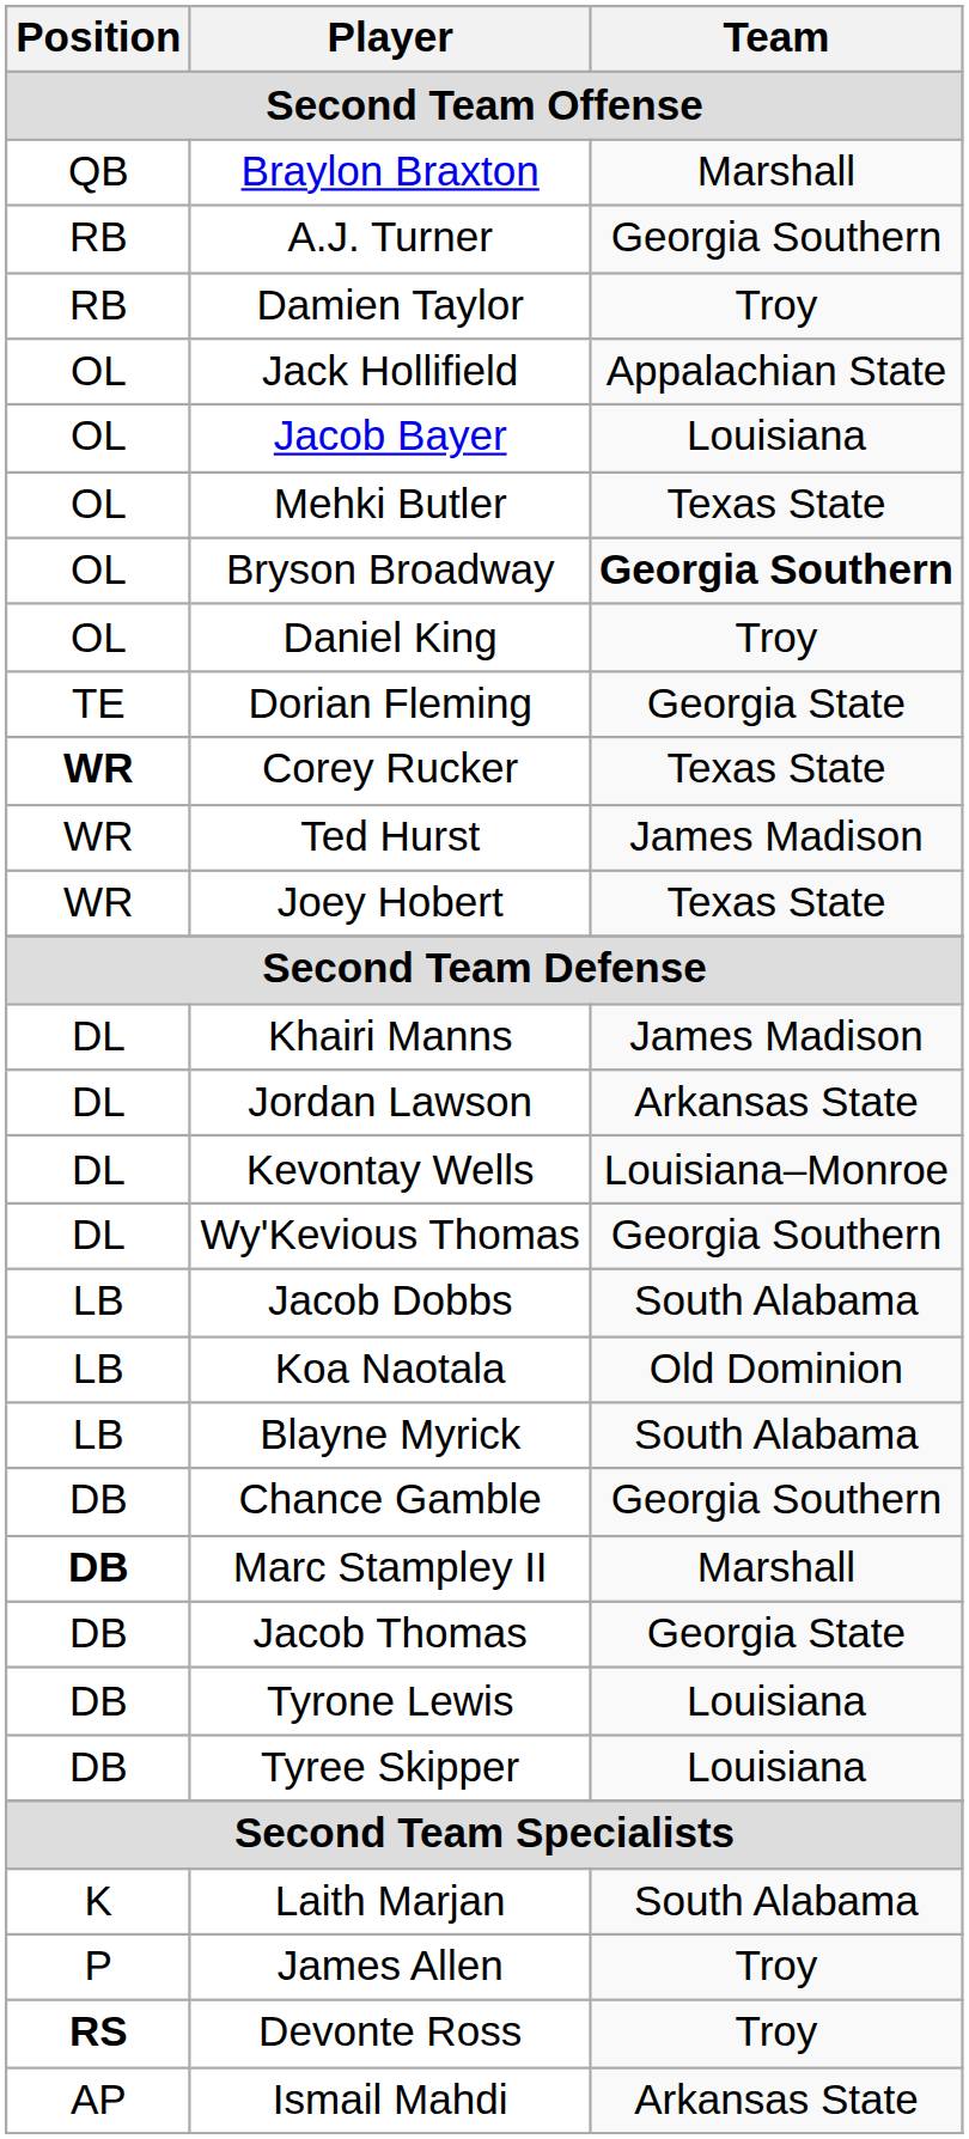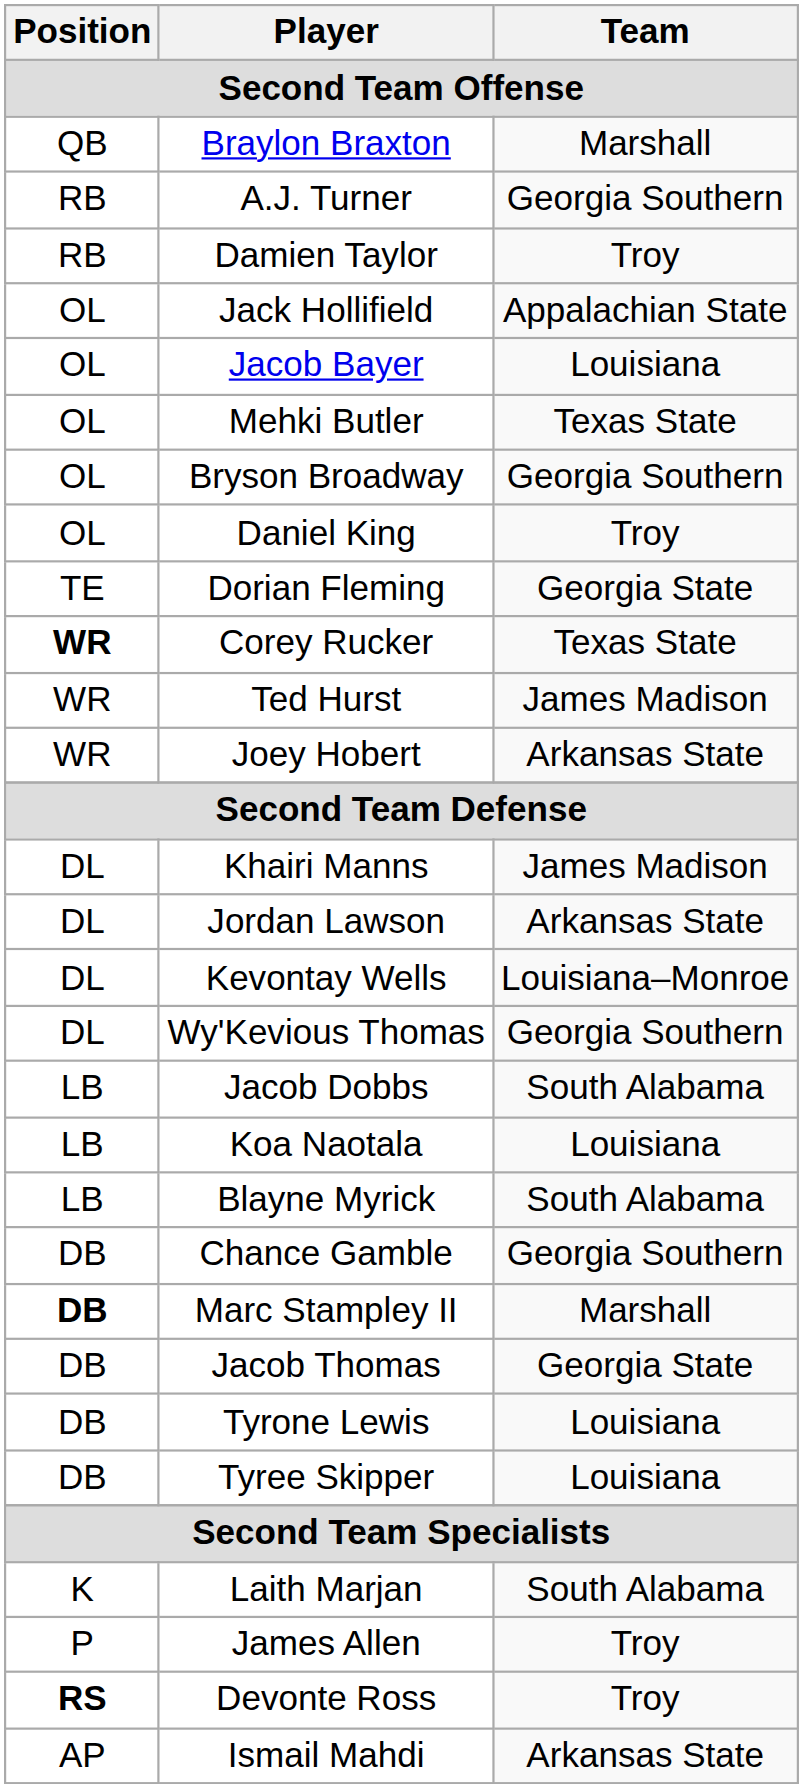Bryson Broadway | Team: bold -> normal
Joey Hobert | Team: Texas State -> Arkansas State
Koa Naotala | Team: Old Dominion -> Louisiana
